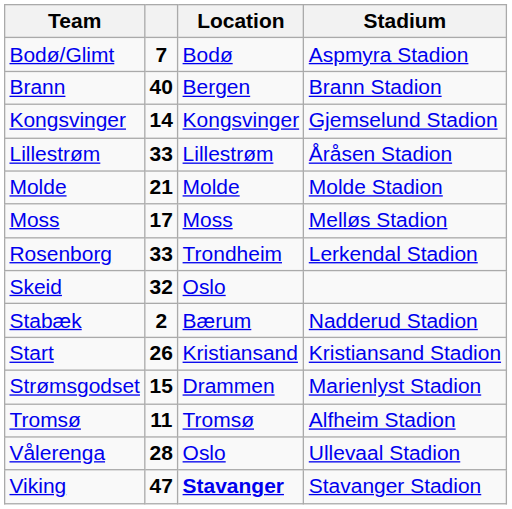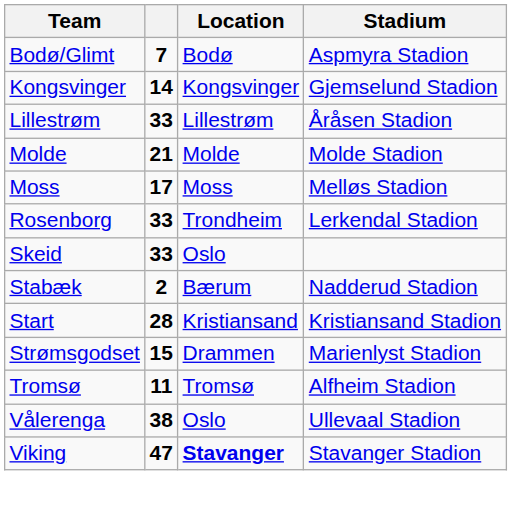- row: Brann | 40 | Bergen | Brann Stadion
Skeid | column 2: 32 -> 33
Start | column 2: 26 -> 28
Vålerenga | column 2: 28 -> 38
